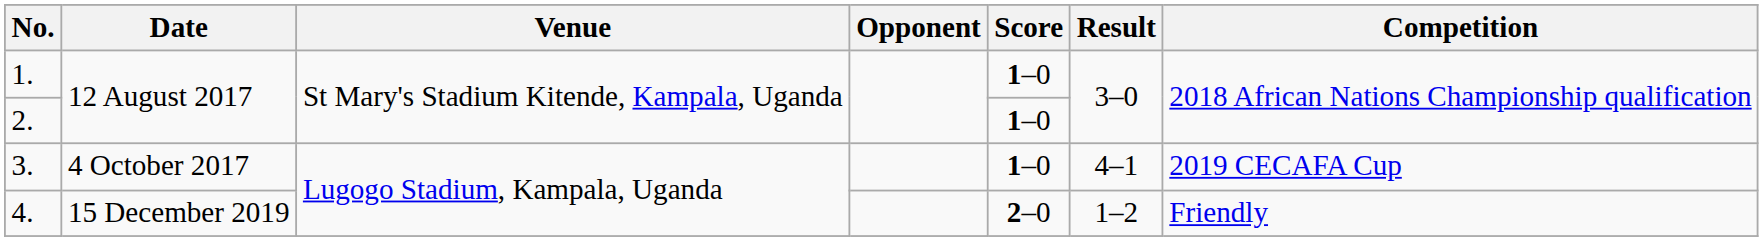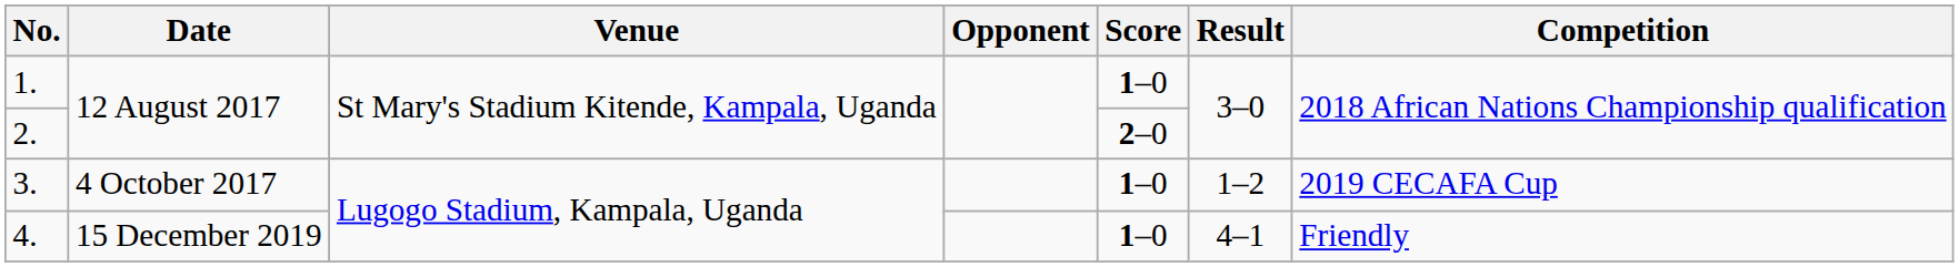2. | Score: 1–0 -> 2–0
3. | Result: 4–1 -> 1–2
4. | Score: 2–0 -> 1–0
4. | Result: 1–2 -> 4–1
